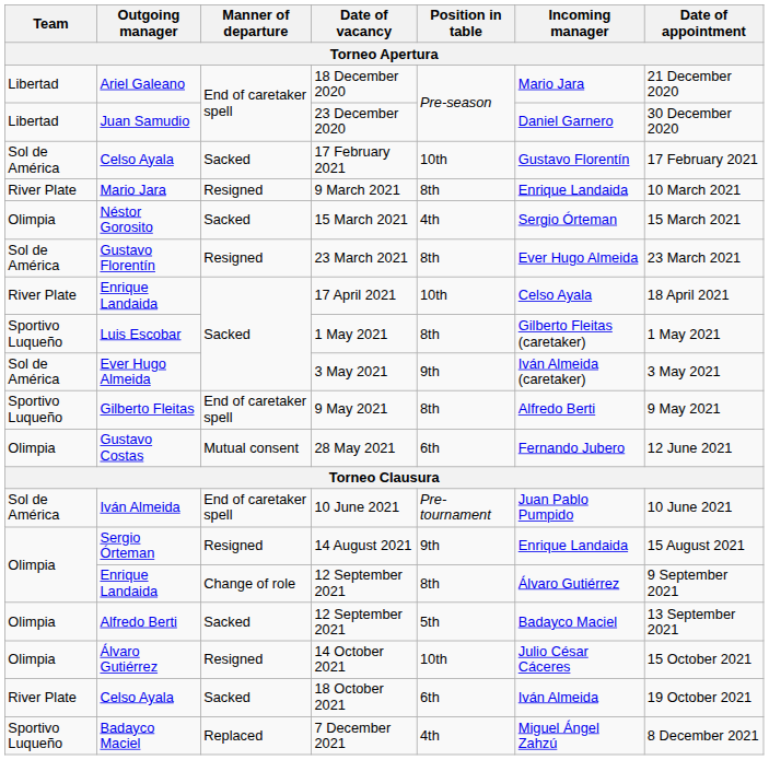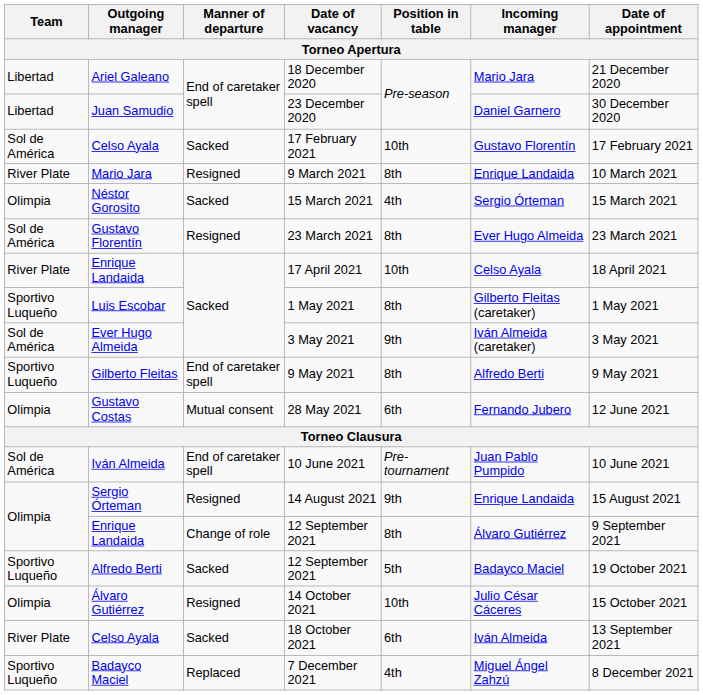Alfredo Berti / 12 September 2021 | Team: Olimpia -> Sportivo Luqueño
Alfredo Berti / 12 September 2021 | Date of appointment: 13 September 2021 -> 19 October 2021
18 October 2021 | Date of appointment: 19 October 2021 -> 13 September 2021
